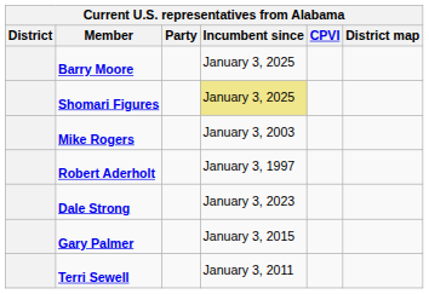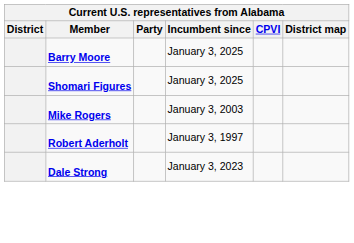Shomari Figures | Incumbent since: khaki background -> no background
- row: Gary Palmer | January 3, 2015
- row: Terri Sewell | January 3, 2011
